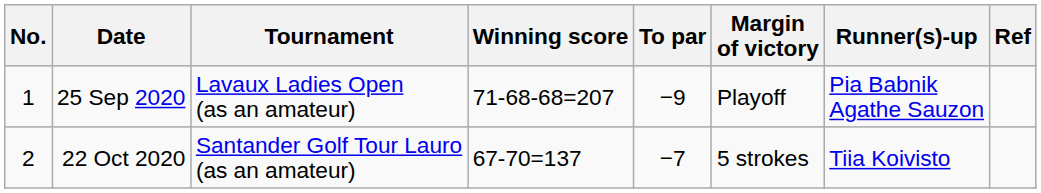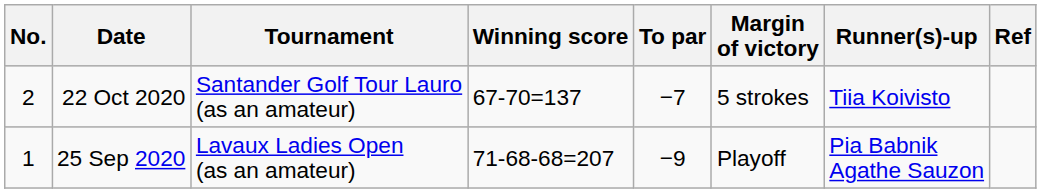rows swapped: 25 Sep 2020 <-> 22 Oct 2020
